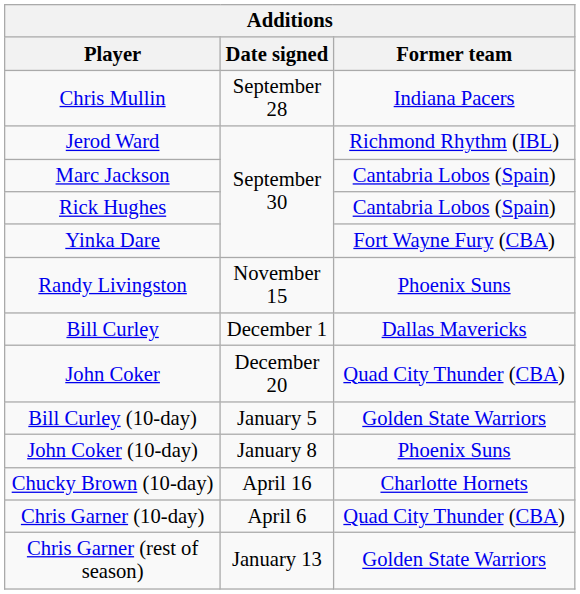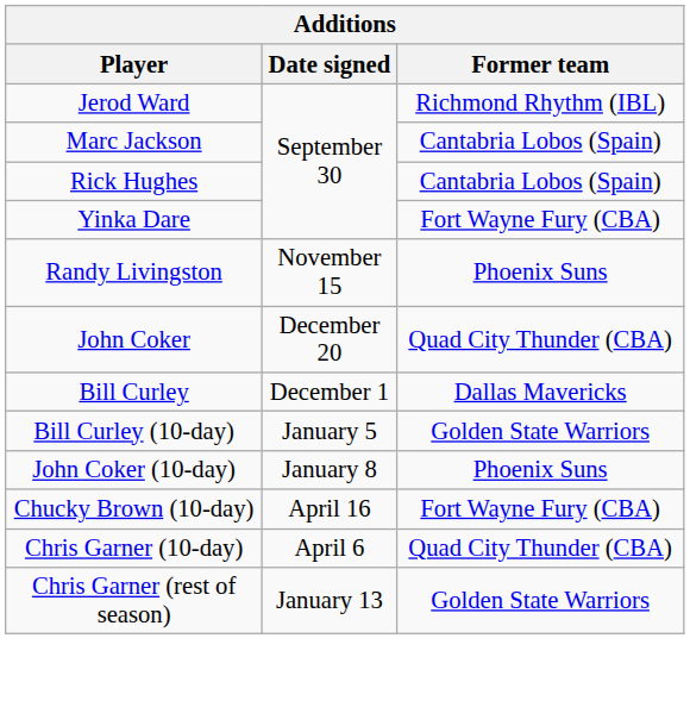- row: Chris Mullin | September 28 | Indiana Pacers
rows swapped: Bill Curley <-> John Coker
Chucky Brown (10-day) | Former team: Charlotte Hornets -> Fort Wayne Fury (CBA)
